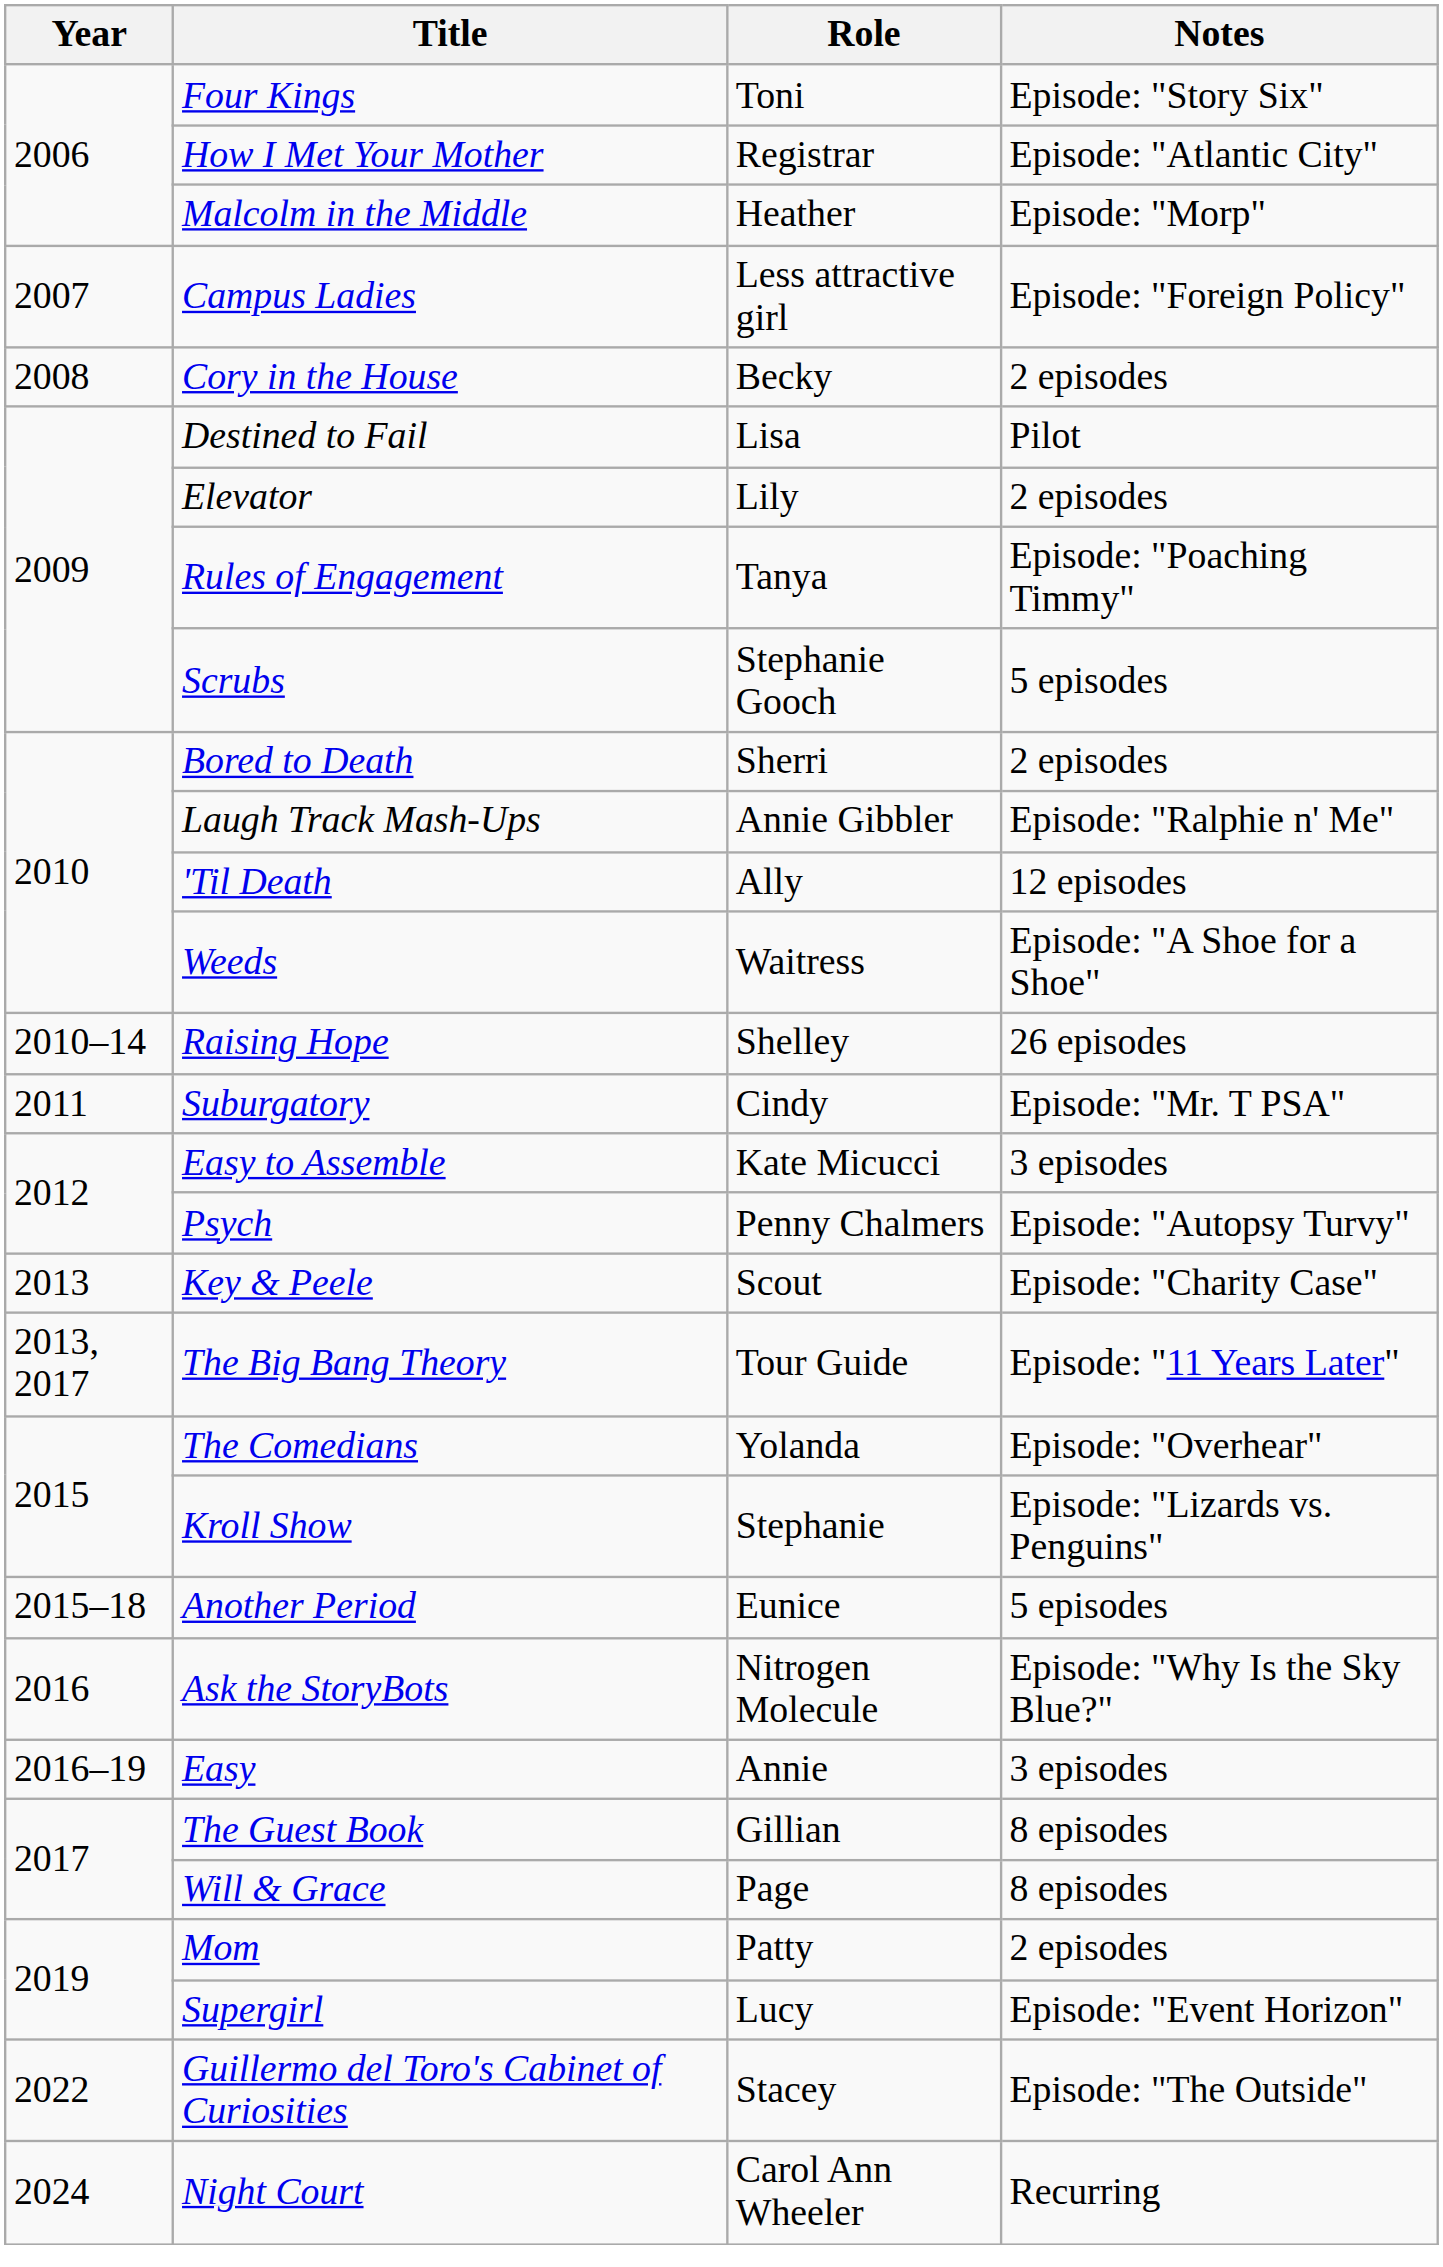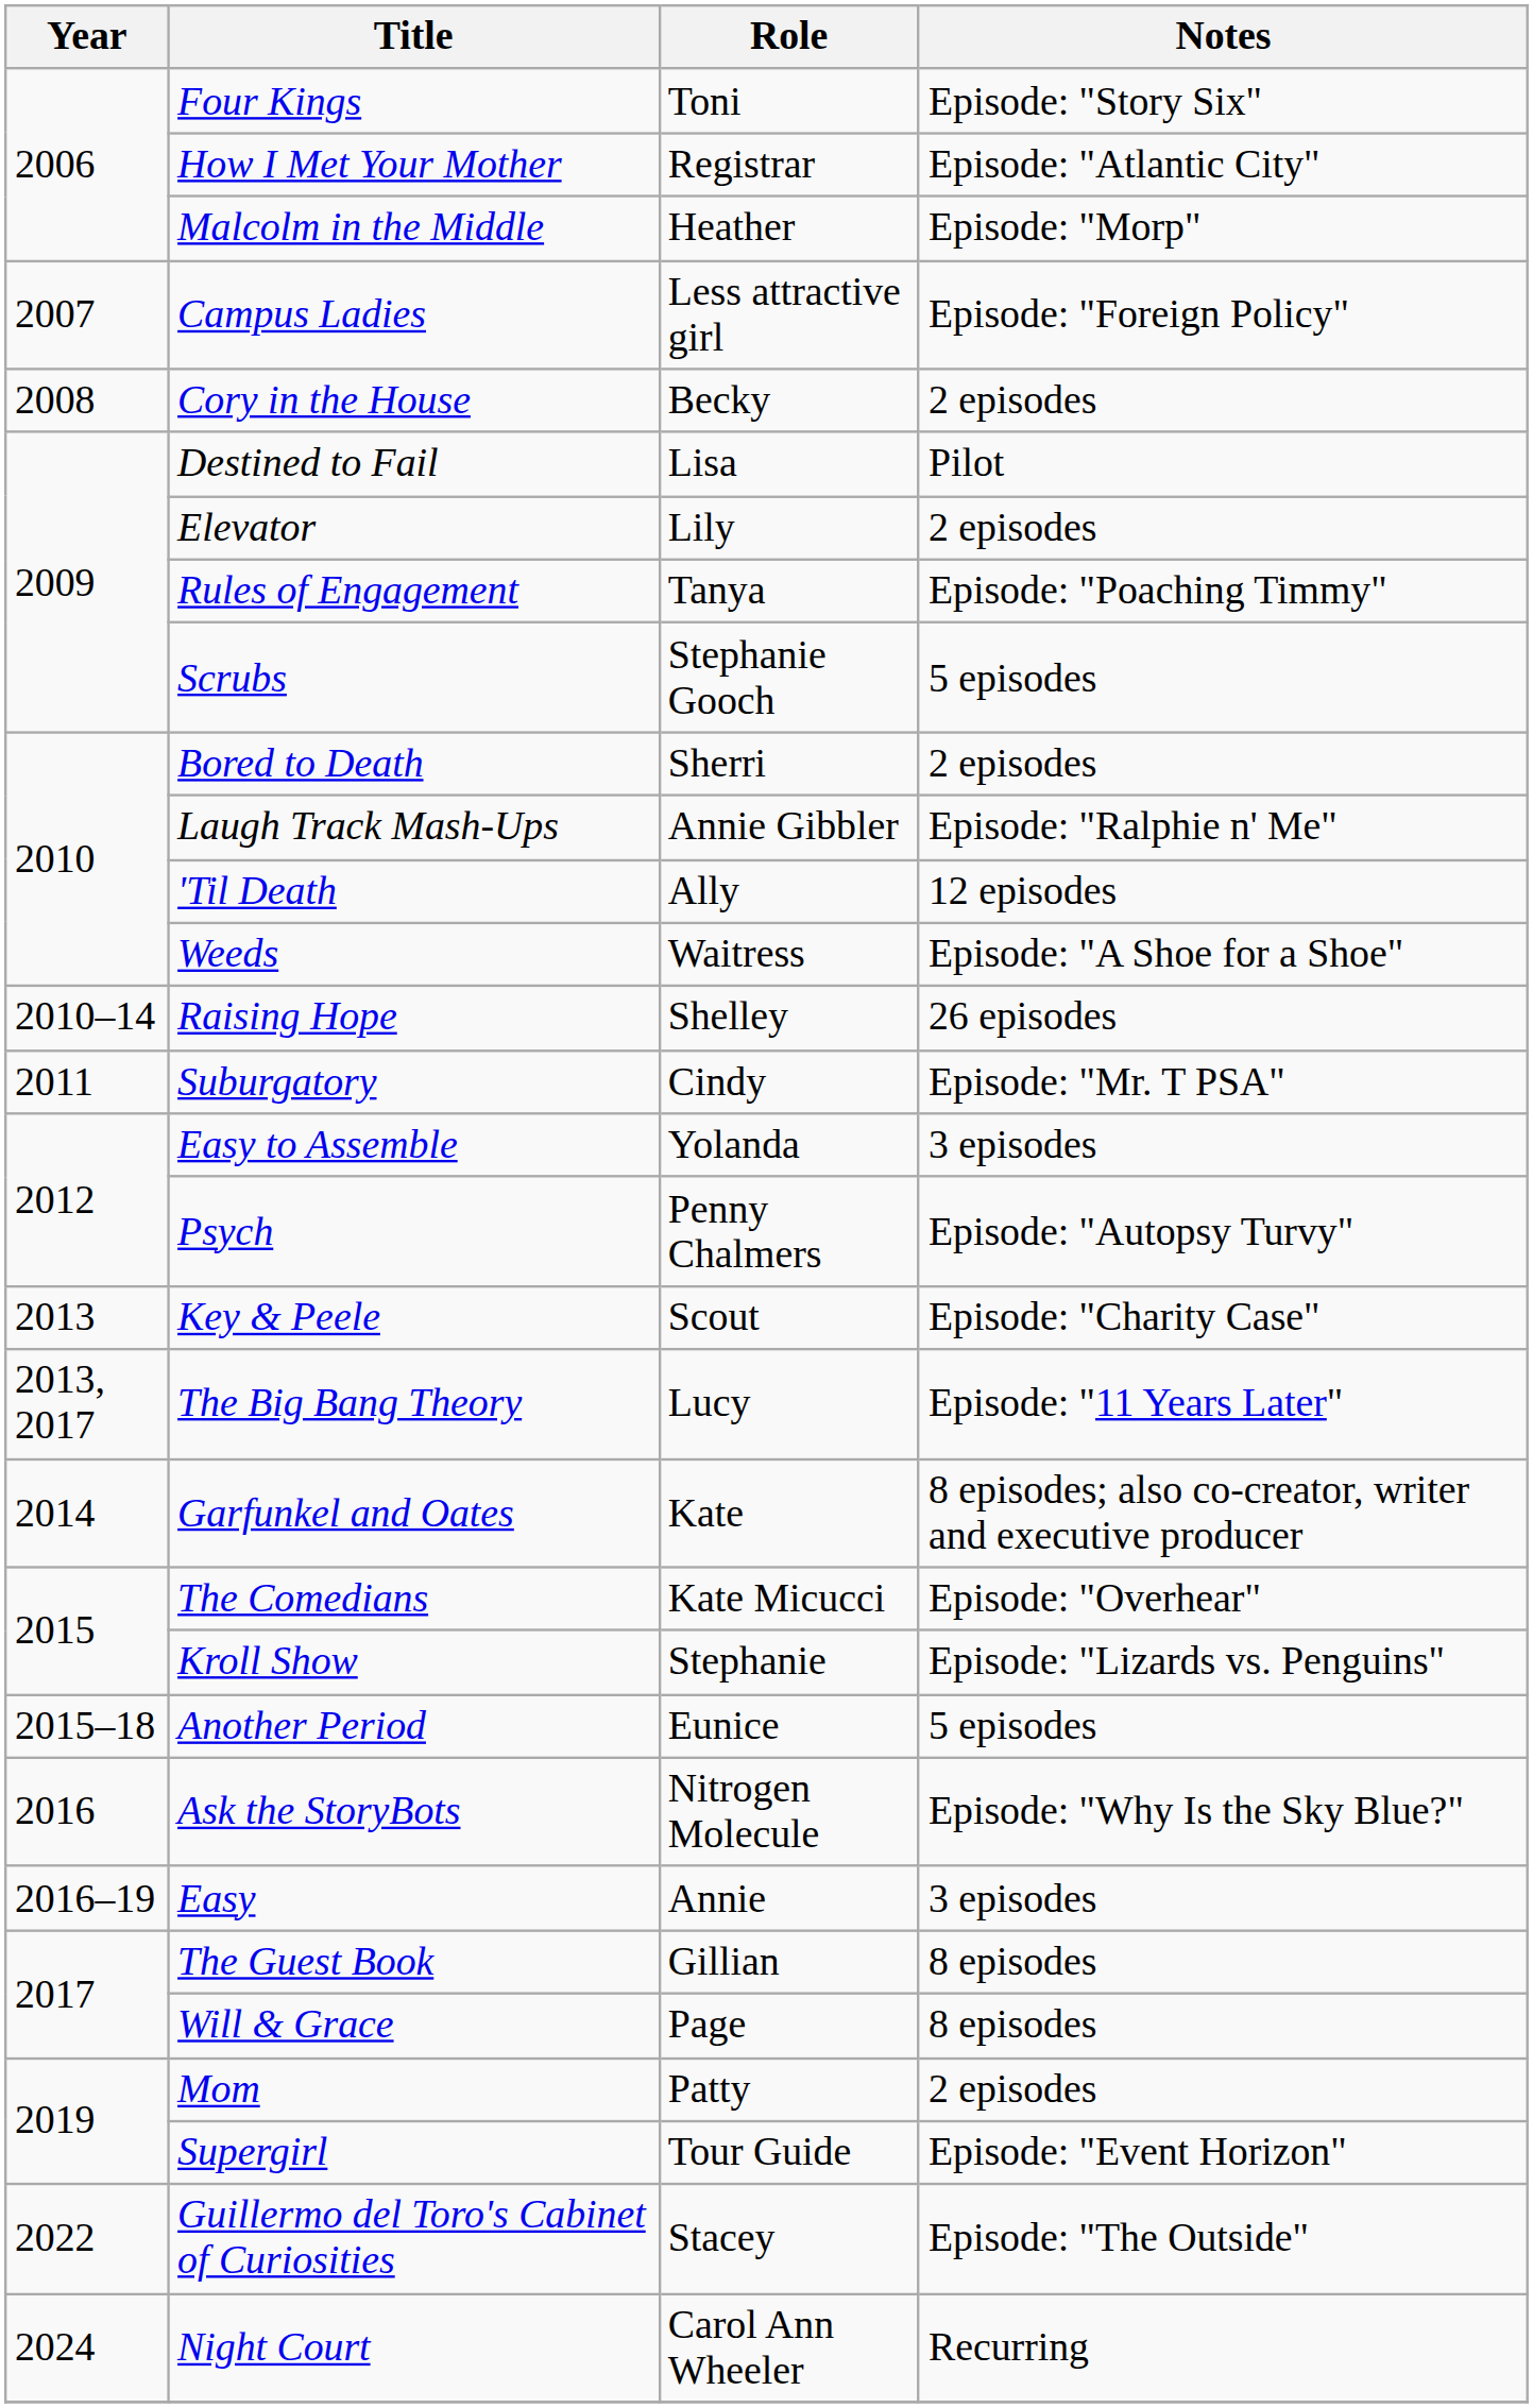Easy to Assemble | Role: Kate Micucci -> Yolanda
The Big Bang Theory | Role: Tour Guide -> Lucy
+ row: 2014 | Garfunkel and Oates | Kate | 8 episodes; also co-creator, writer and executive producer
The Comedians | Role: Yolanda -> Kate Micucci
Supergirl | Role: Lucy -> Tour Guide
